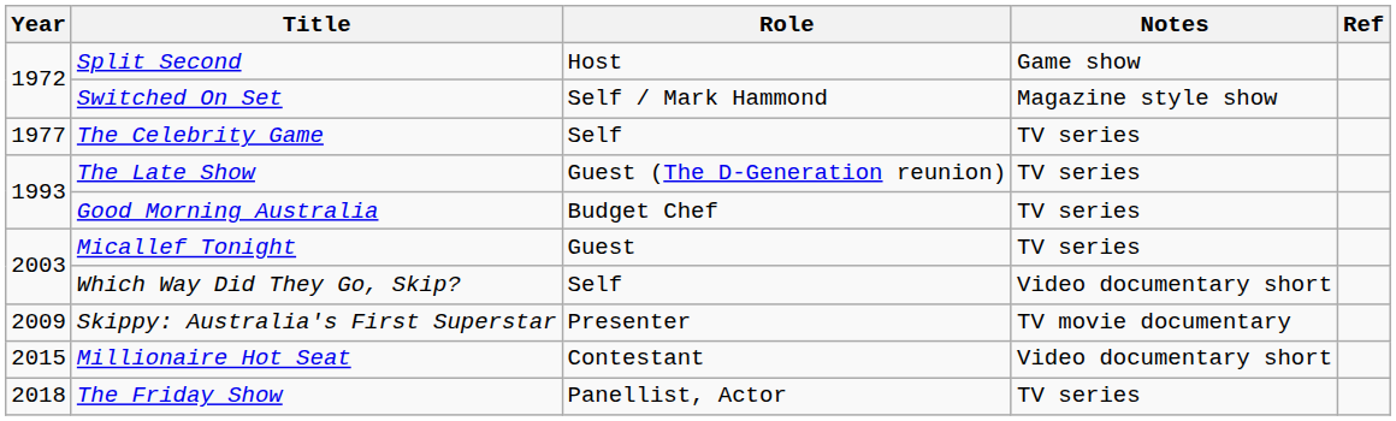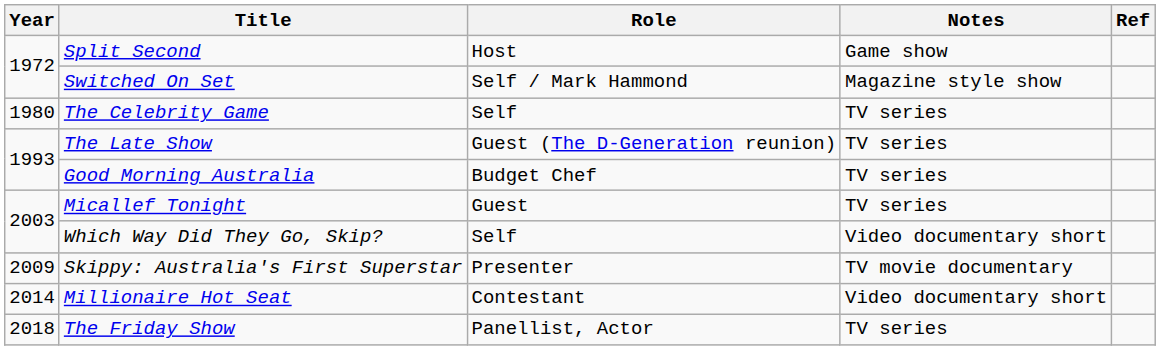The Celebrity Game | Year: 1977 -> 1980
Millionaire Hot Seat | Year: 2015 -> 2014
